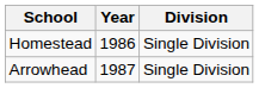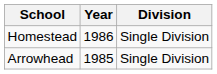Arrowhead | Year: 1987 -> 1985
